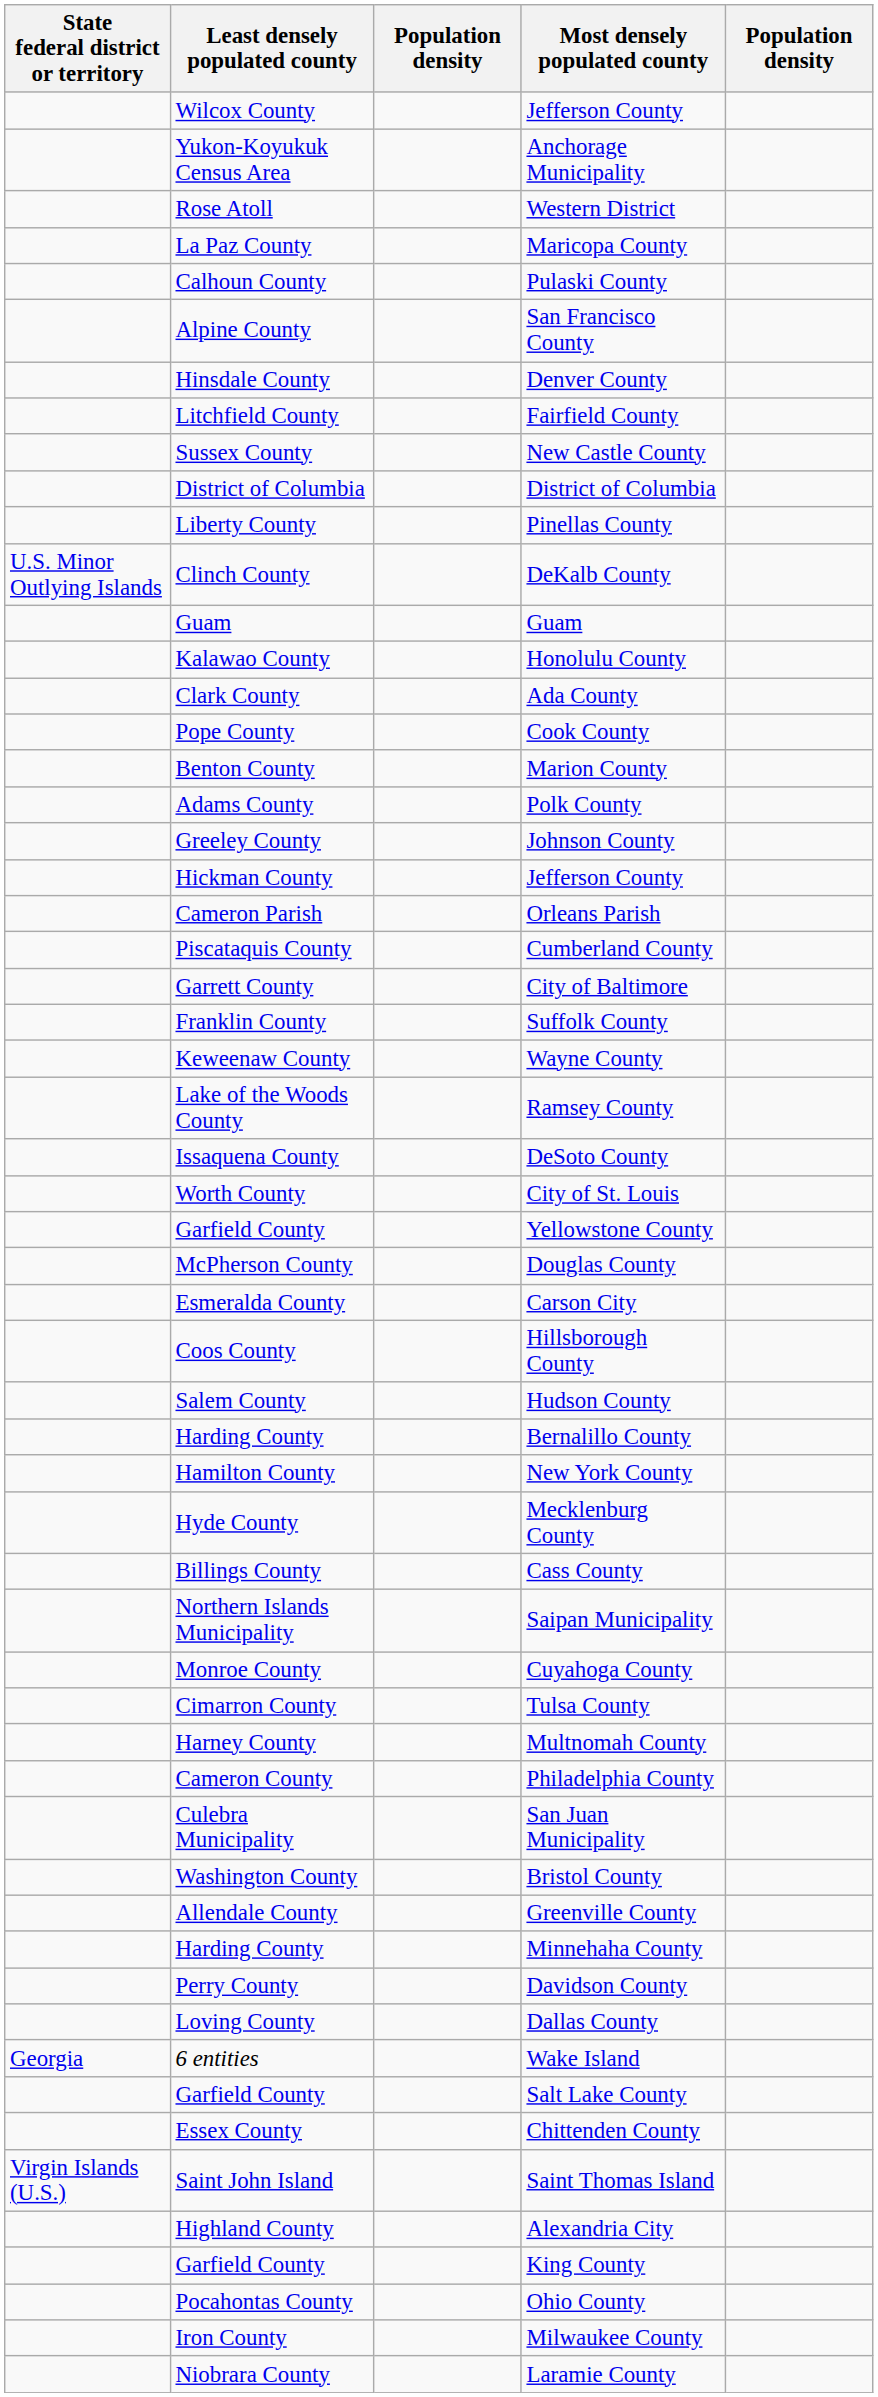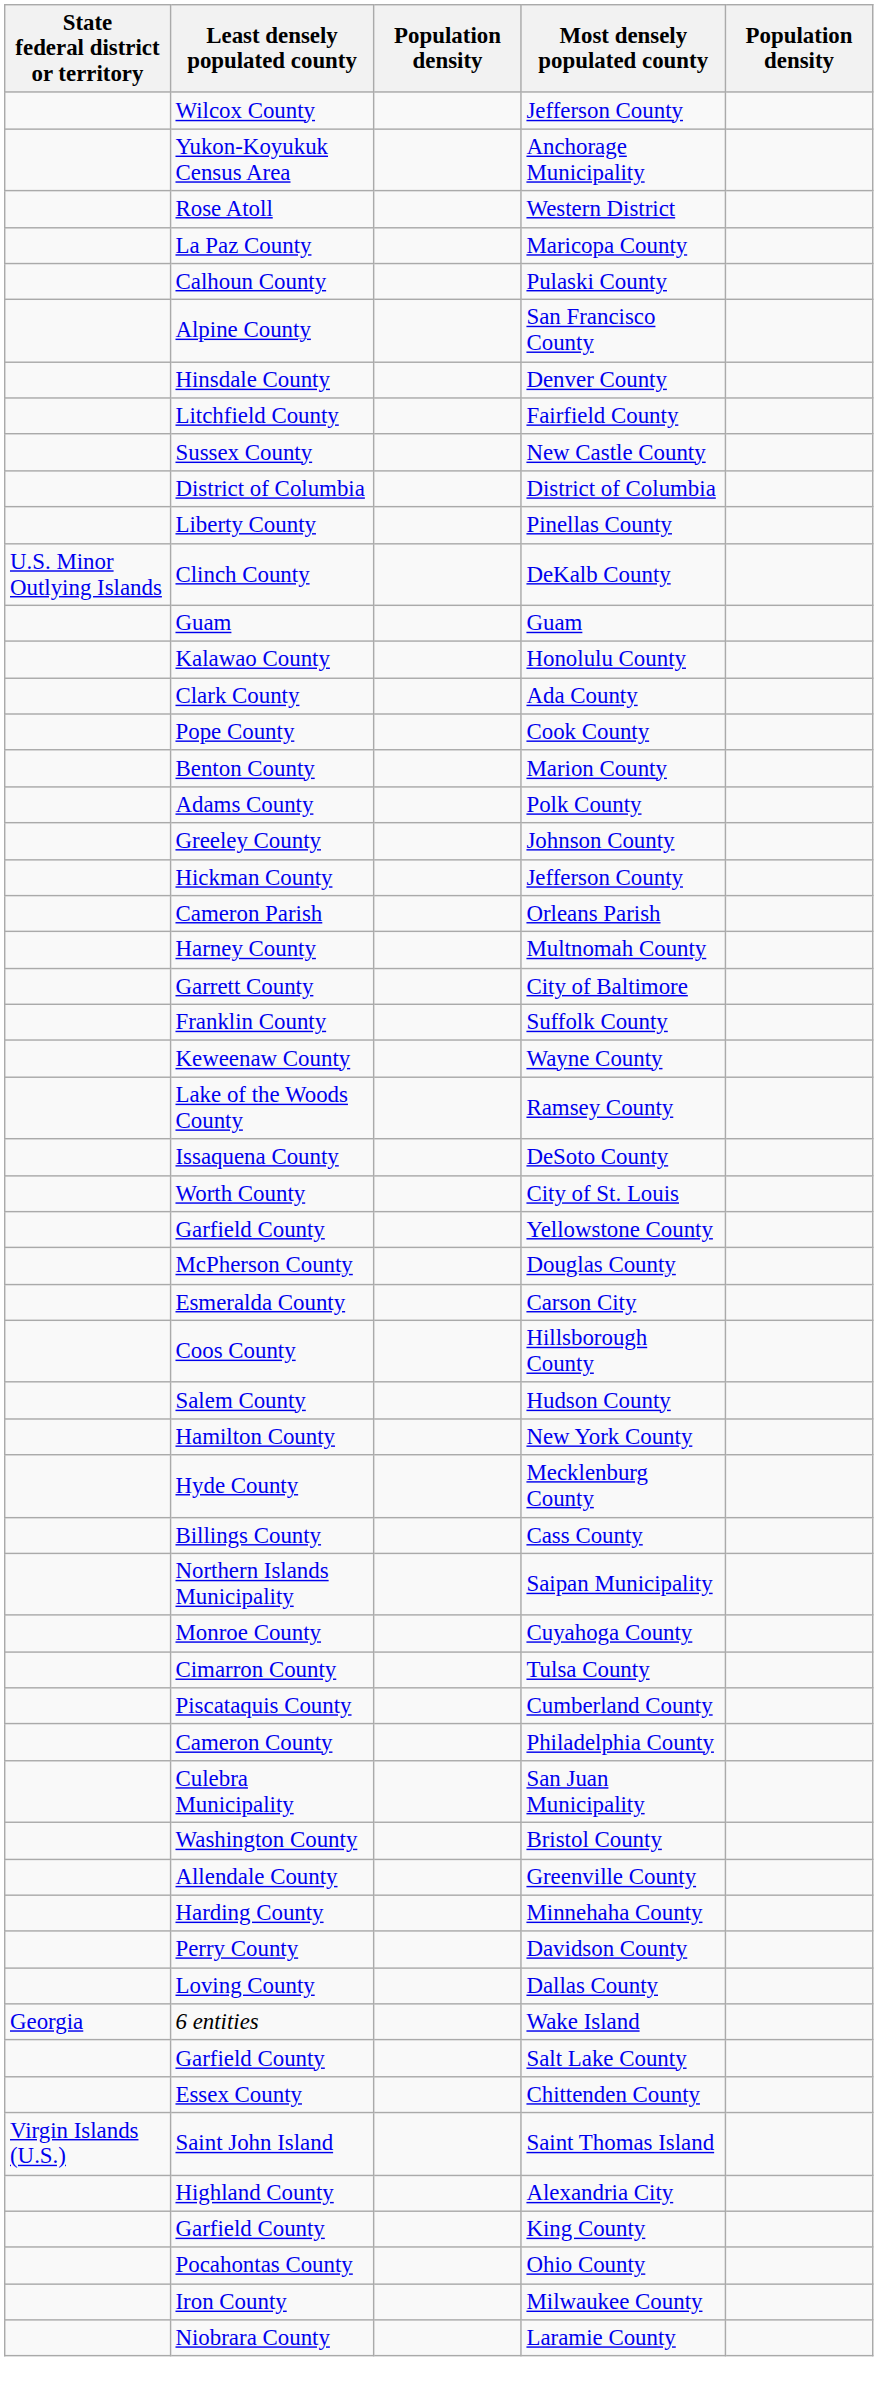rows swapped: Cumberland County <-> Multnomah County
- row: Harding County | Bernalillo County
